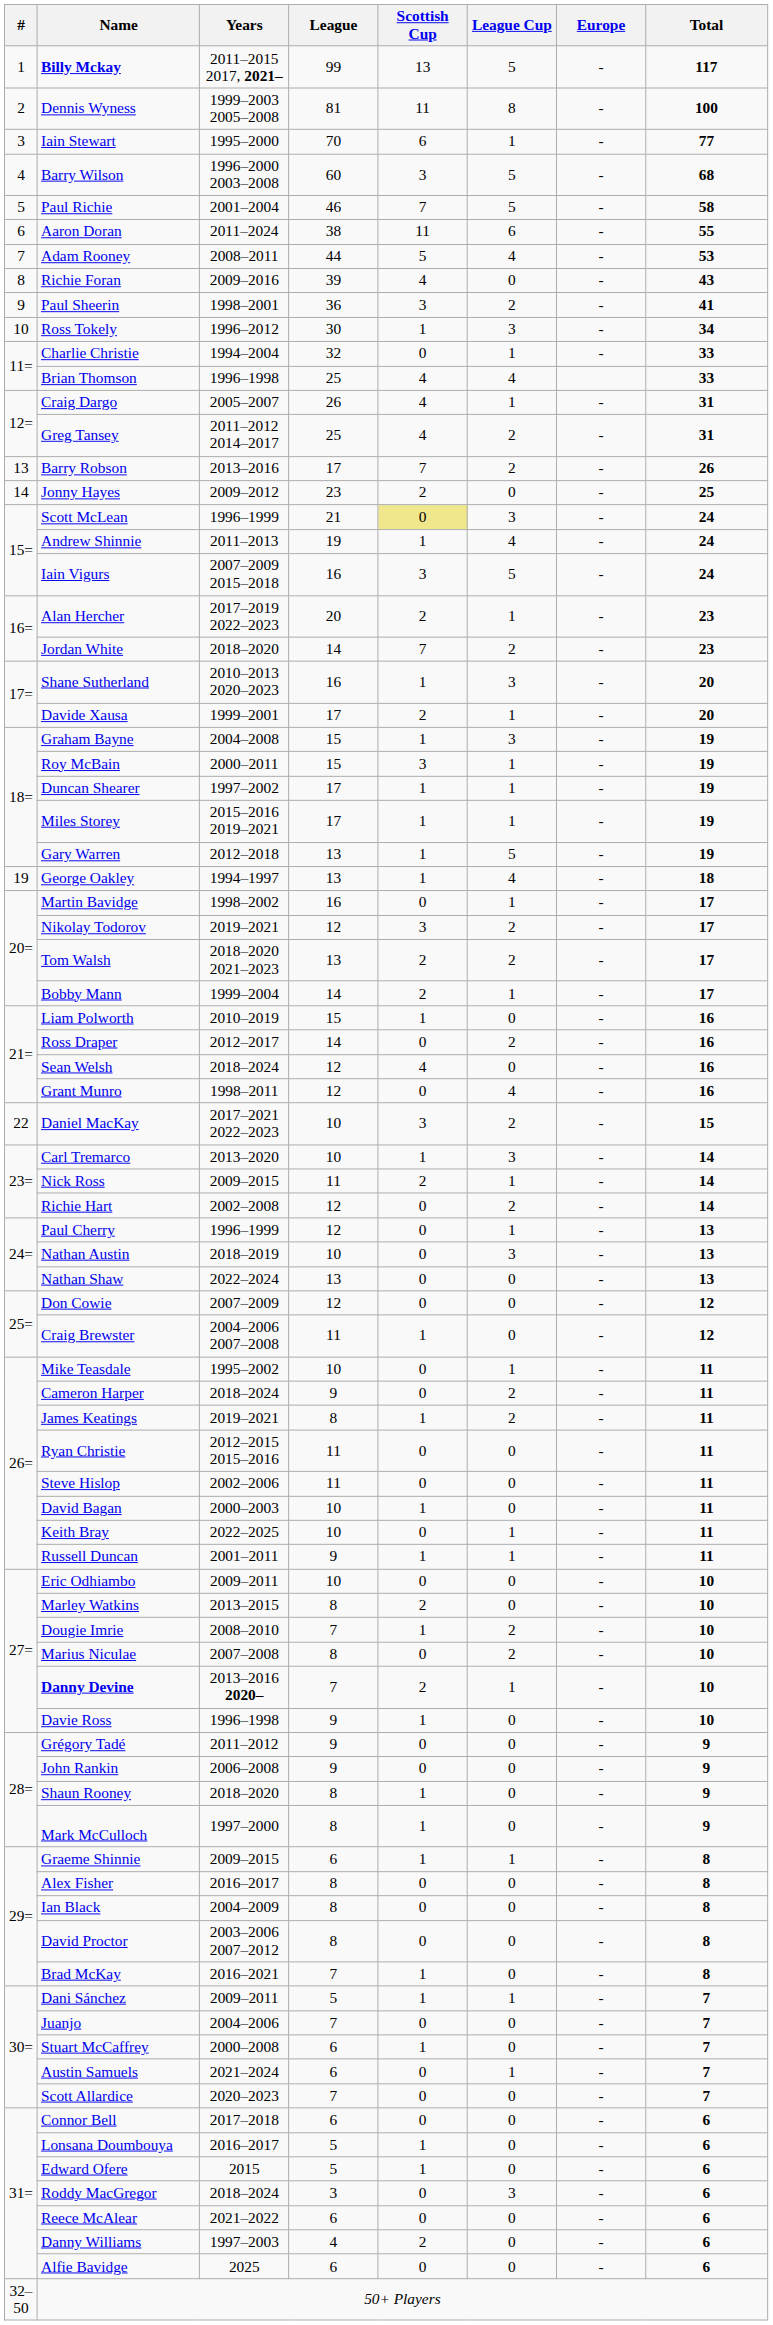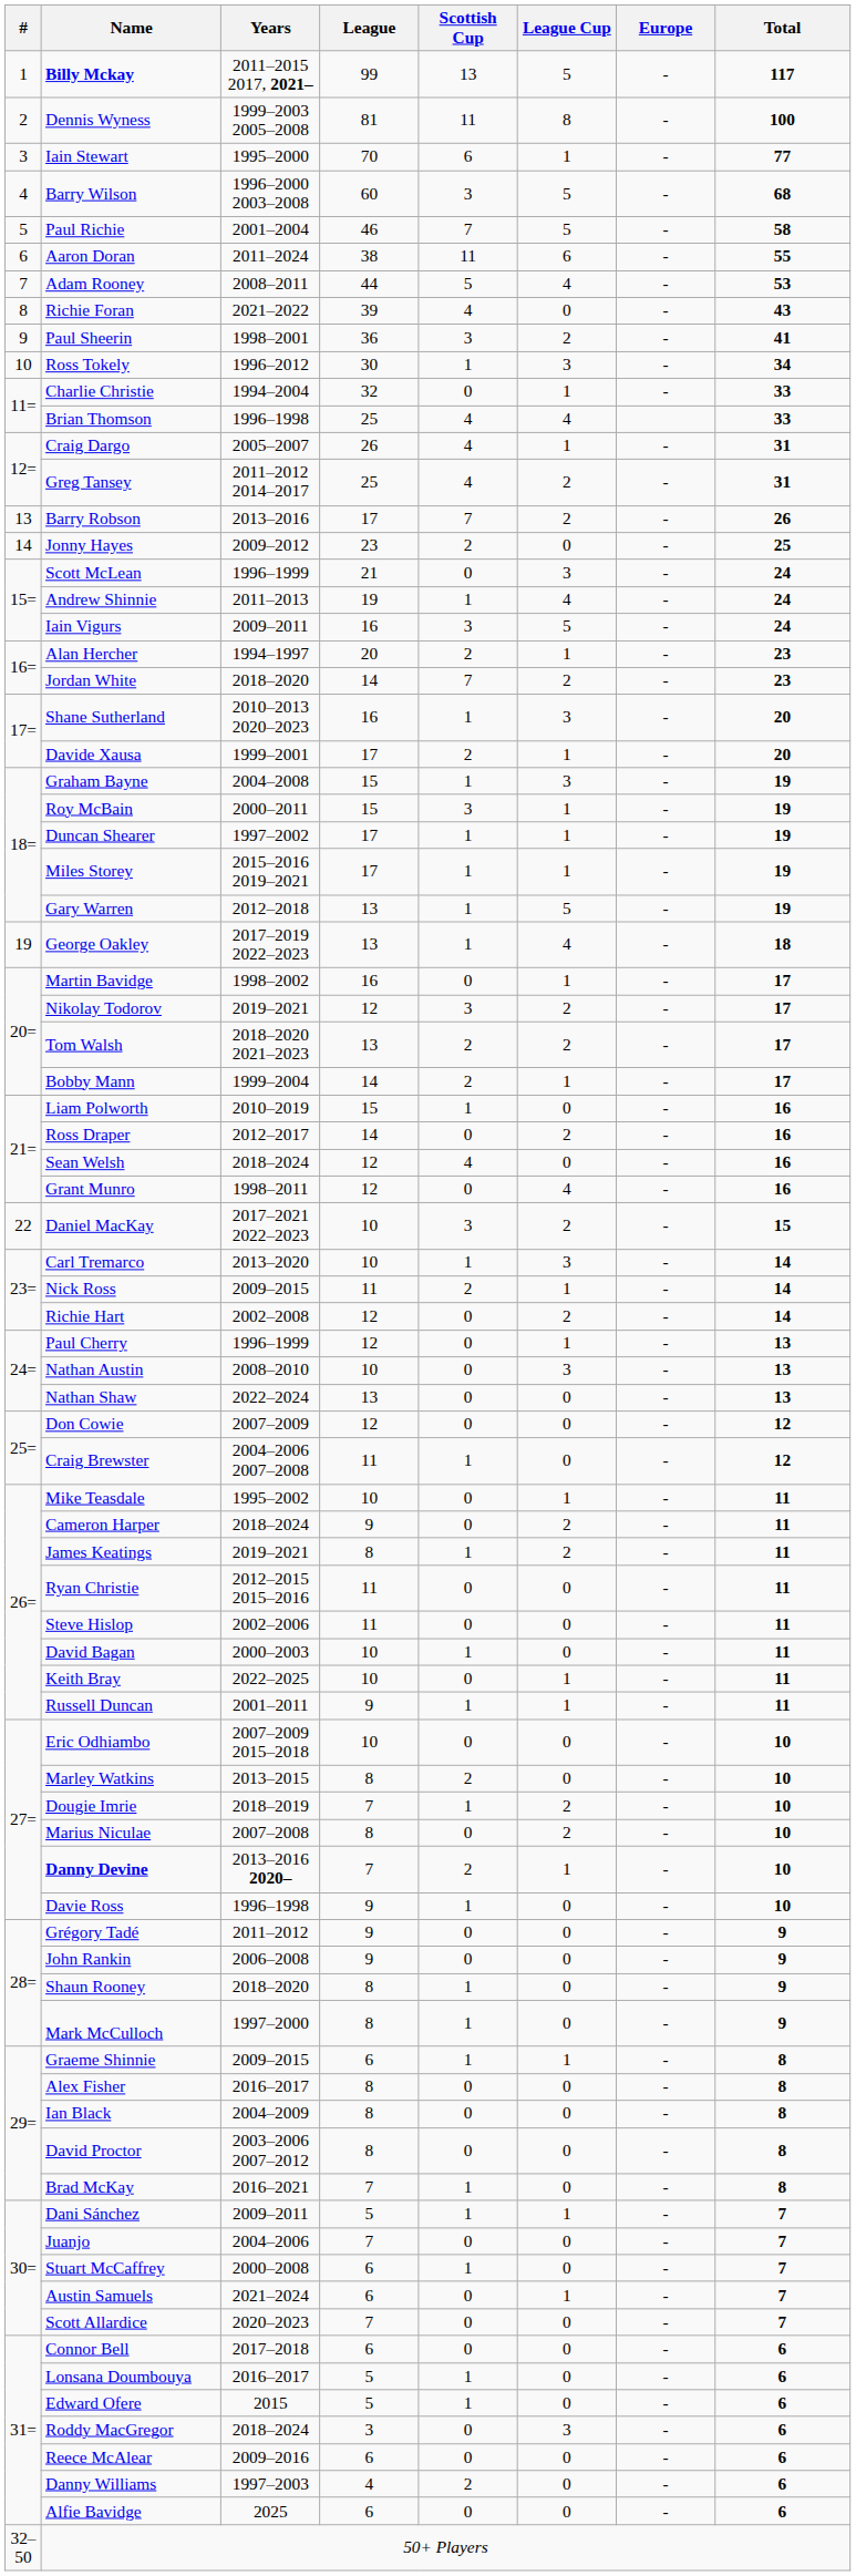Richie Foran | Years: 2009–2016 -> 2021–2022
Scott McLean | Scottish Cup: khaki background -> no background
Iain Vigurs | Years: 2007–2009 2015–2018 -> 2009–2011
Alan Hercher | Years: 2017–2019 2022–2023 -> 1994–1997
George Oakley | Years: 1994–1997 -> 2017–2019 2022–2023
Nathan Austin | Years: 2018–2019 -> 2008–2010
Eric Odhiambo | Years: 2009–2011 -> 2007–2009 2015–2018
Dougie Imrie | Years: 2008–2010 -> 2018–2019
Reece McAlear | Years: 2021–2022 -> 2009–2016
